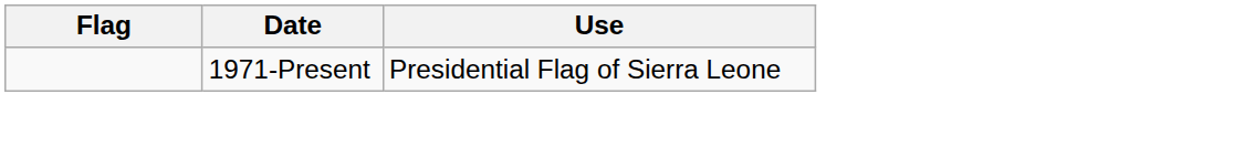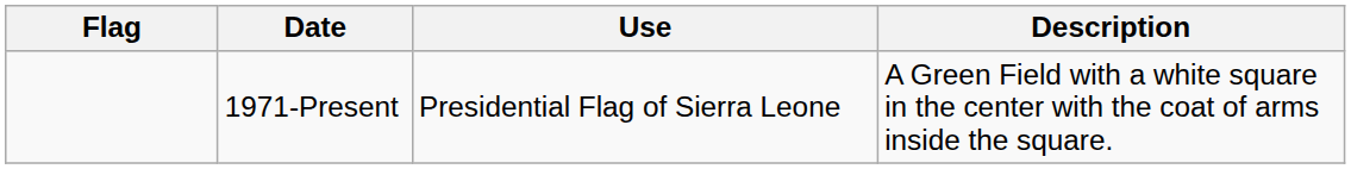+ column: Description | A Green Field with a white square in the center with the coat of arms inside the square.
